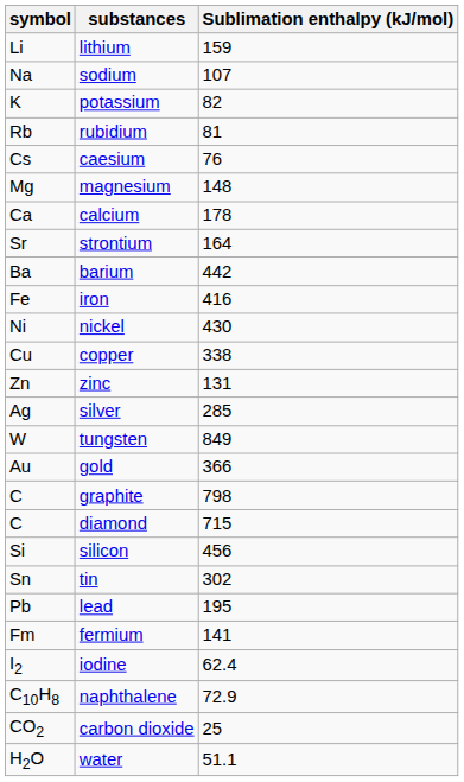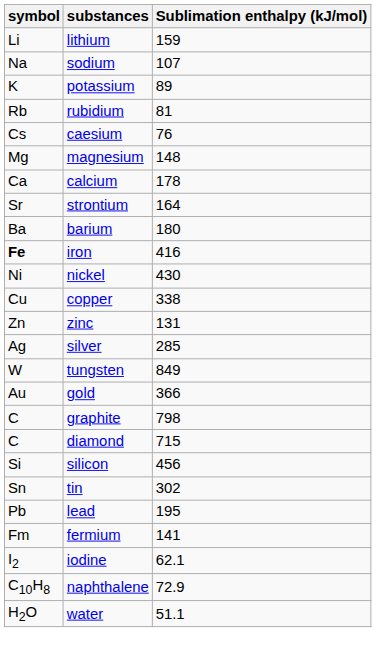potassium | Sublimation enthalpy (kJ/mol): 82 -> 89
barium | Sublimation enthalpy (kJ/mol): 442 -> 180
iron | symbol: normal -> bold
iodine | Sublimation enthalpy (kJ/mol): 62.4 -> 62.1
- row: CO2 | carbon dioxide | 25
